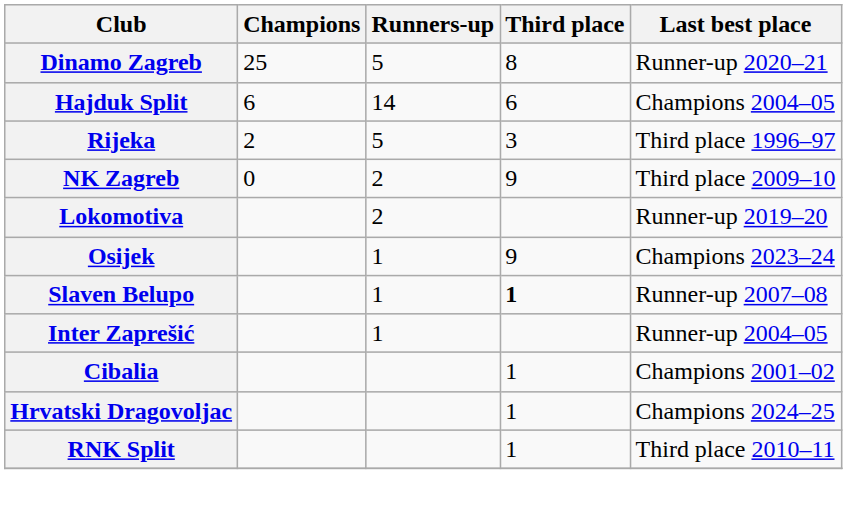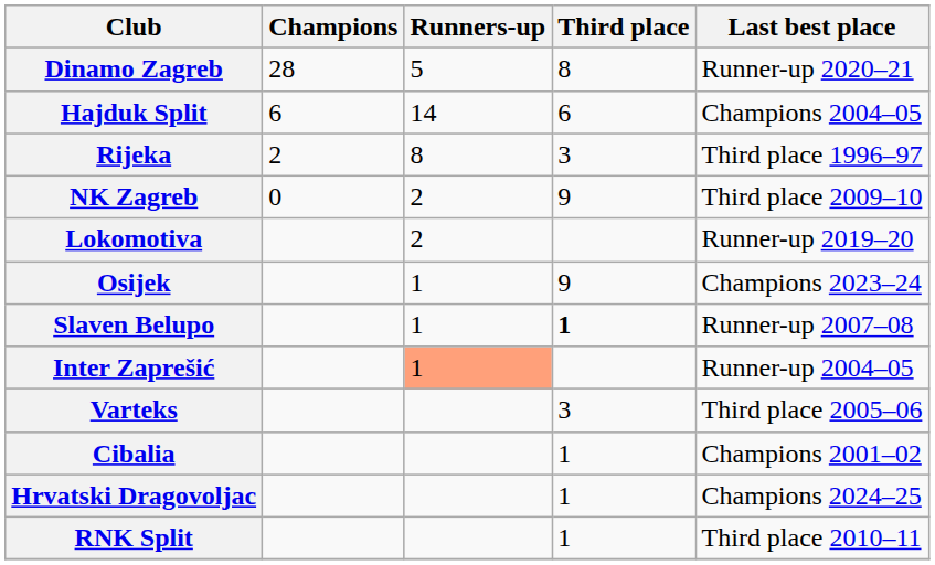Dinamo Zagreb | Champions: 25 -> 28
Rijeka | Runners-up: 5 -> 8
Inter Zaprešić | Runners-up: no background -> lightsalmon background
+ row: Varteks | 3 | Third place 2005–06
